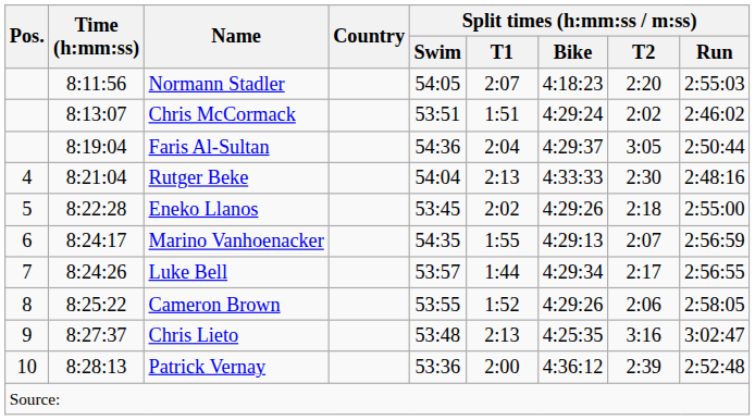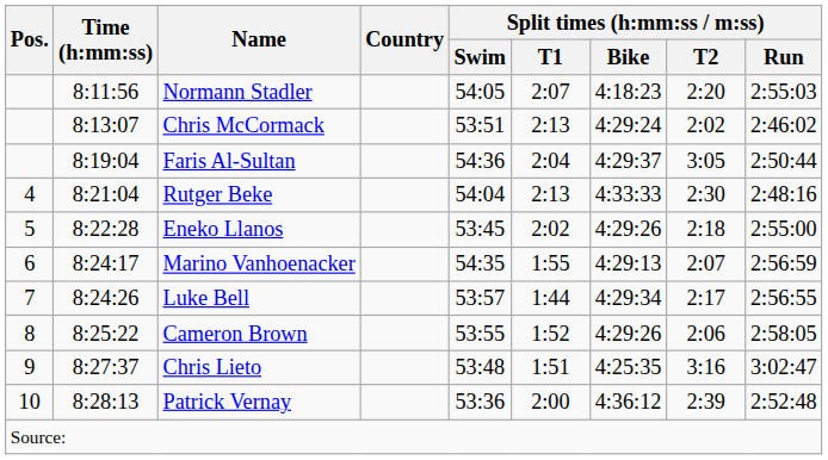Chris McCormack | Split times (h:mm:ss / m:ss) / T1: 1:51 -> 2:13
Chris Lieto | Split times (h:mm:ss / m:ss) / T1: 2:13 -> 1:51
